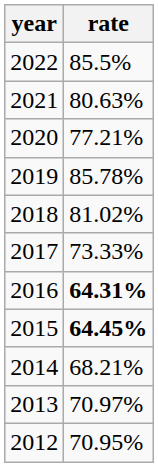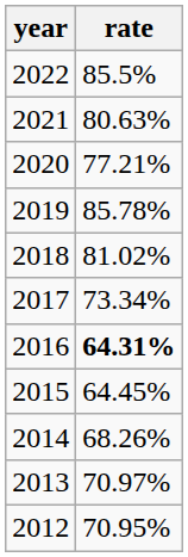2017 | rate: 73.33% -> 73.34%
2015 | rate: bold -> normal
2014 | rate: 68.21% -> 68.26%
